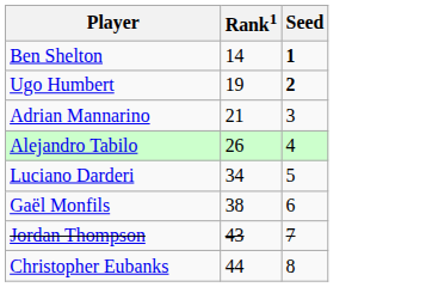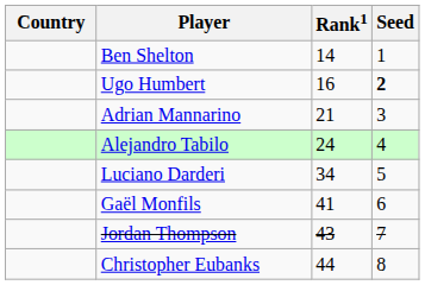+ column: Country
Ben Shelton | Seed: bold -> normal
Ugo Humbert | Rank1: 19 -> 16
Alejandro Tabilo | Rank1: 26 -> 24
Gaël Monfils | Rank1: 38 -> 41
